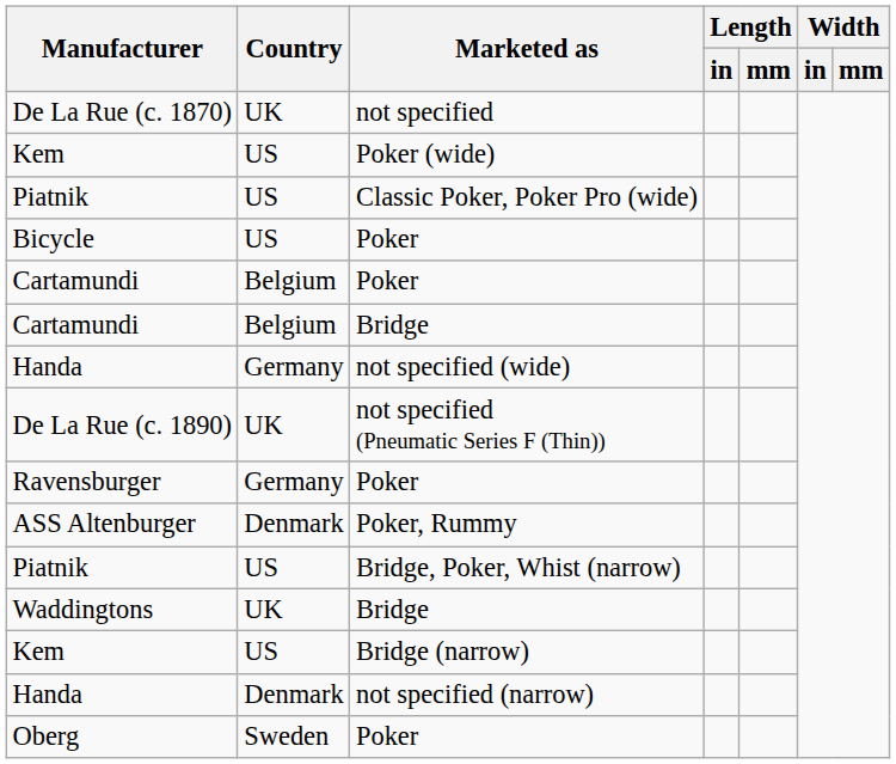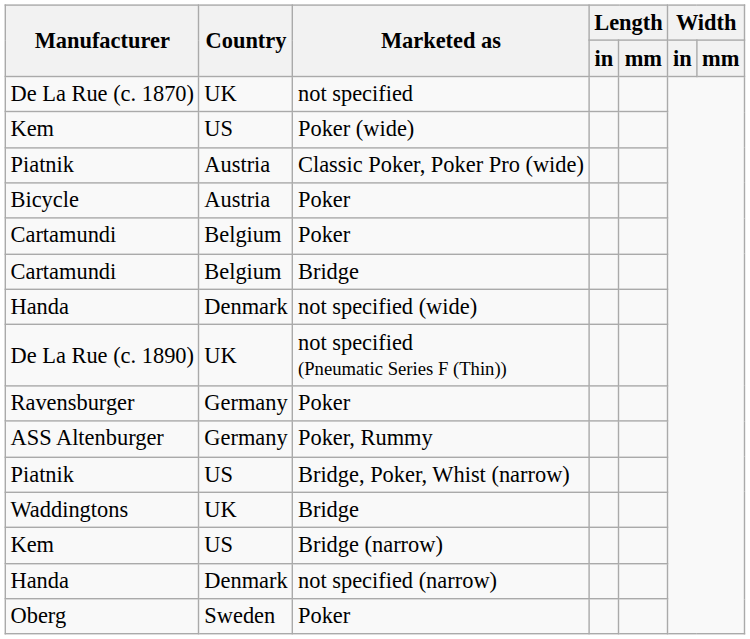Piatnik / Classic Poker, Poker Pro (wide) | Country: US -> Austria
Bicycle | Country: US -> Austria
Handa / not specified (wide) | Country: Germany -> Denmark
ASS Altenburger | Country: Denmark -> Germany
